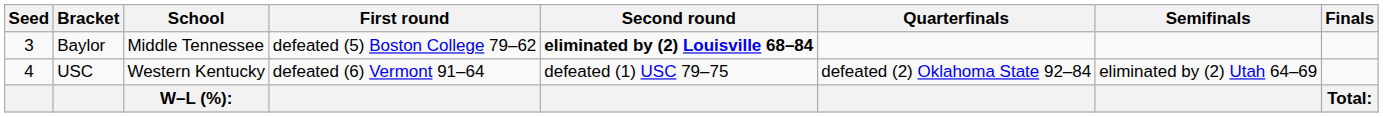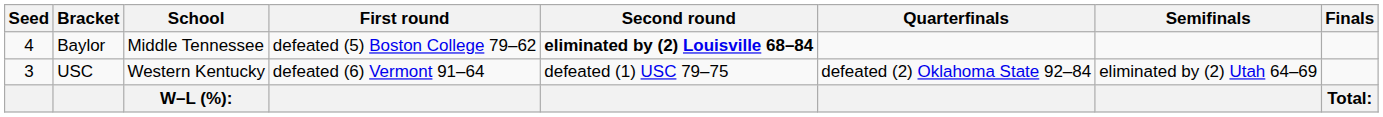Baylor | Seed: 3 -> 4
USC | Seed: 4 -> 3
